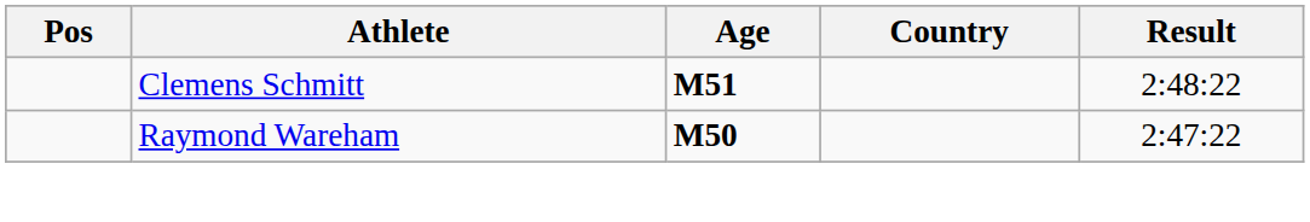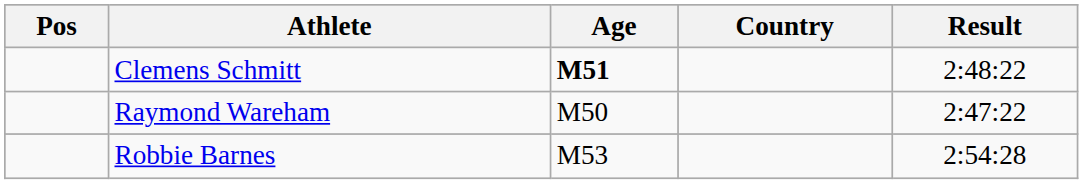Raymond Wareham | Age: bold -> normal
+ row: Robbie Barnes | M53 | 2:54:28
